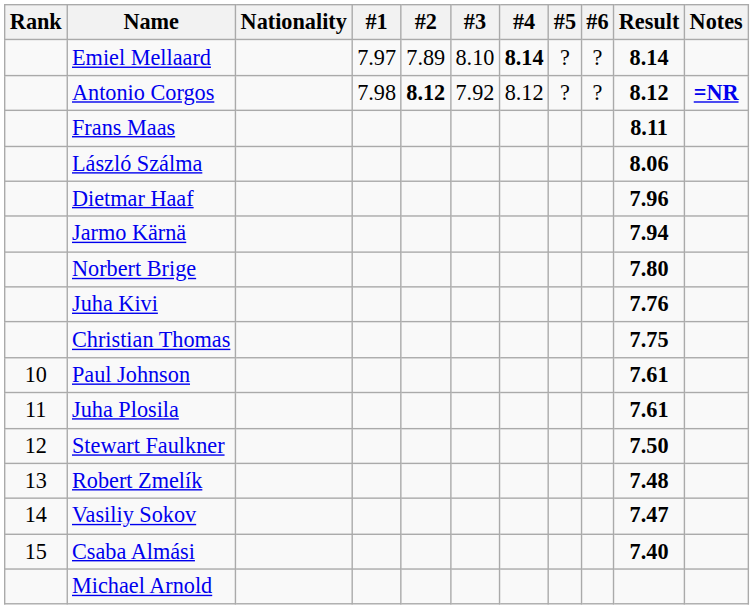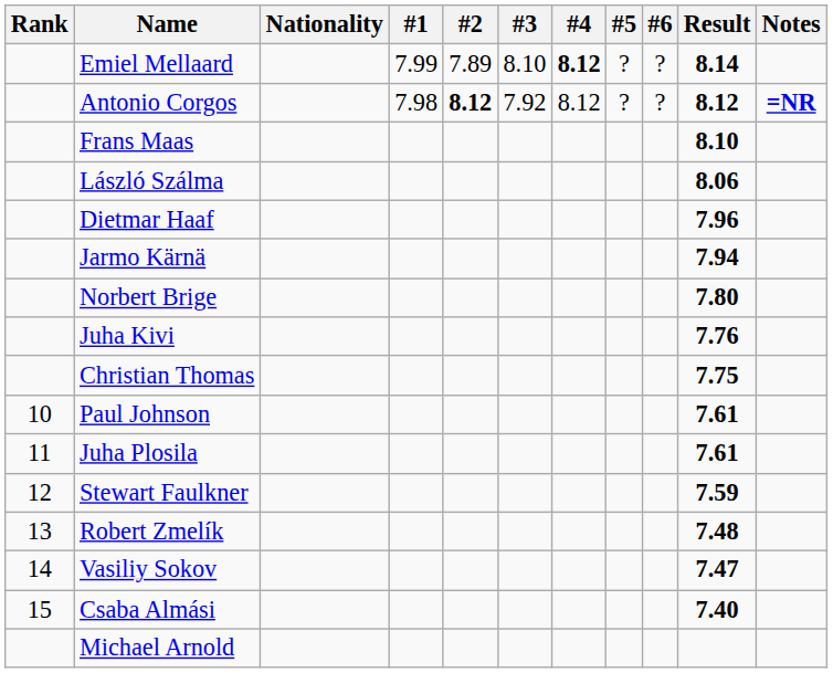Emiel Mellaard | #1: 7.97 -> 7.99
Emiel Mellaard | #4: 8.14 -> 8.12
Frans Maas | Result: 8.11 -> 8.10
Stewart Faulkner | Result: 7.50 -> 7.59
